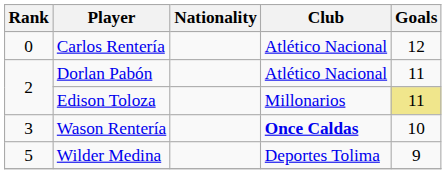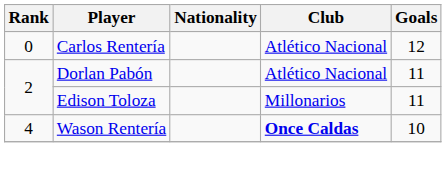Edison Toloza | Goals: khaki background -> no background
Wason Rentería | Rank: 3 -> 4
- row: 5 | Wilder Medina | Deportes Tolima | 9
